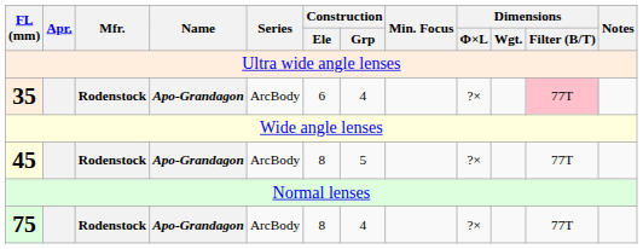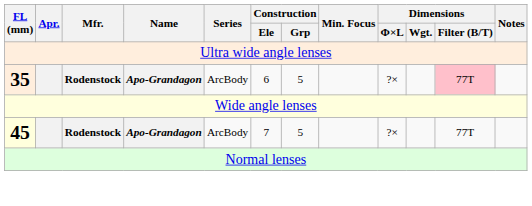35 | Construction / Grp: 4 -> 5
45 | Construction / Ele: 8 -> 7
- row: 75 | Rodenstock | Apo-Grandagon | ArcBody | 8 | 4 | ?× | 77T
